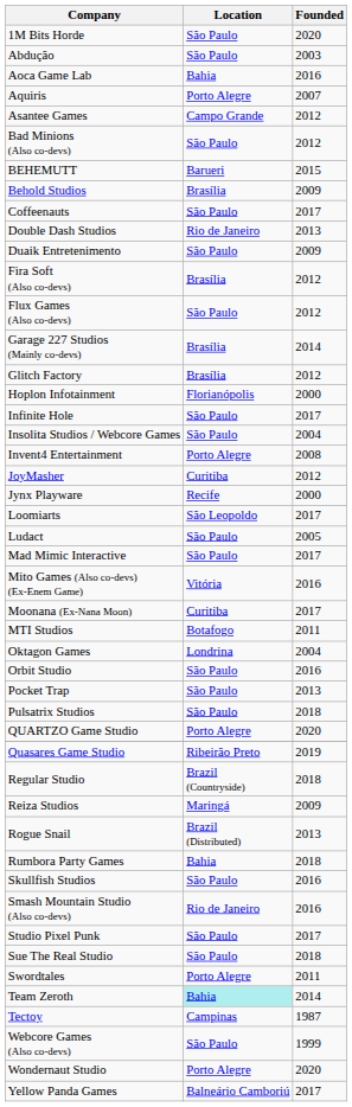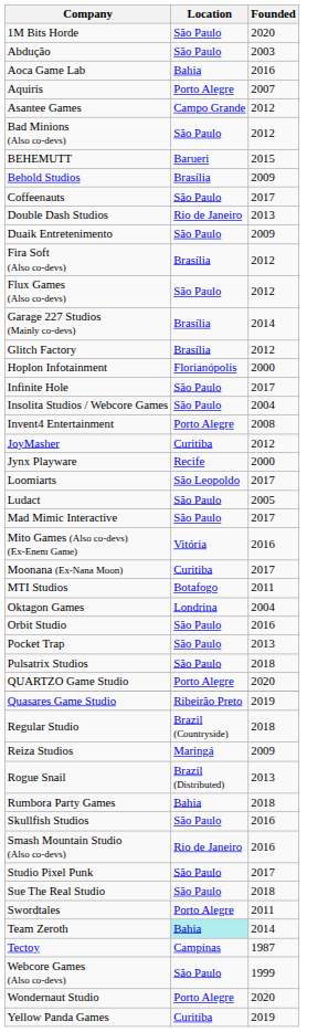Yellow Panda Games | Location: Balneário Camboriú -> Curitiba
Yellow Panda Games | Founded: 2017 -> 2019
